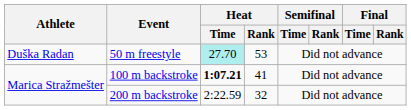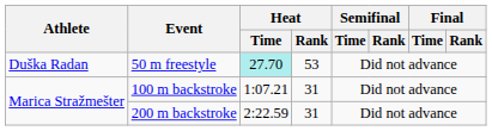100 m backstroke | Heat / Time: bold -> normal
100 m backstroke | Heat / Rank: 41 -> 31
200 m backstroke | Heat / Rank: 32 -> 31
